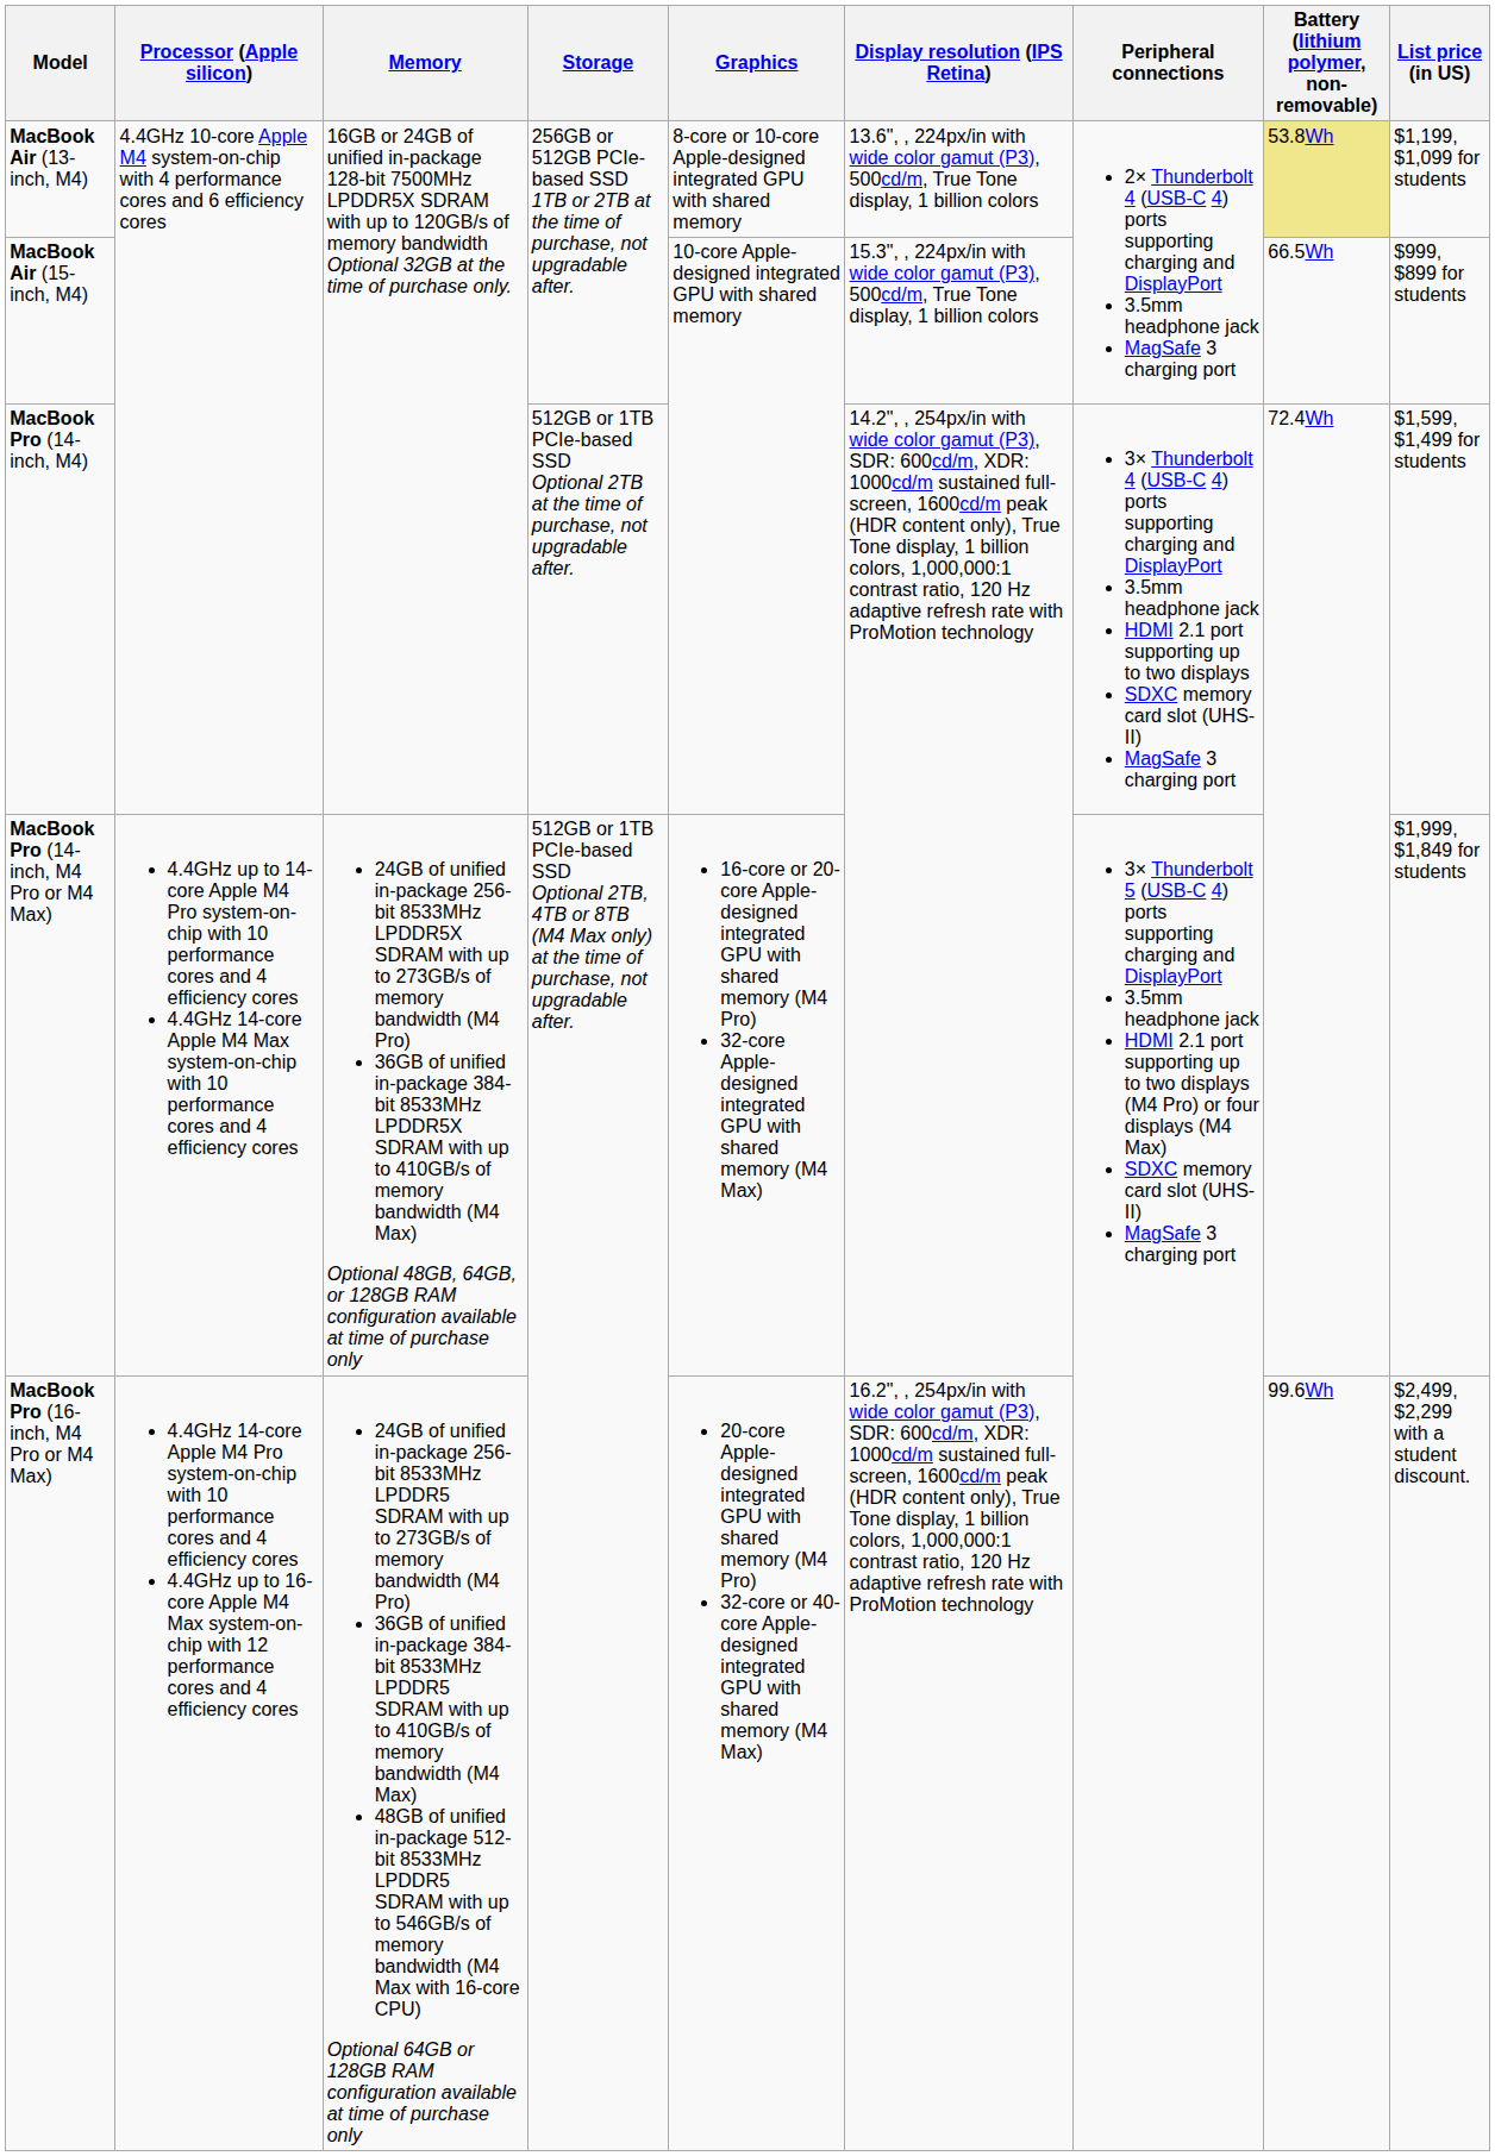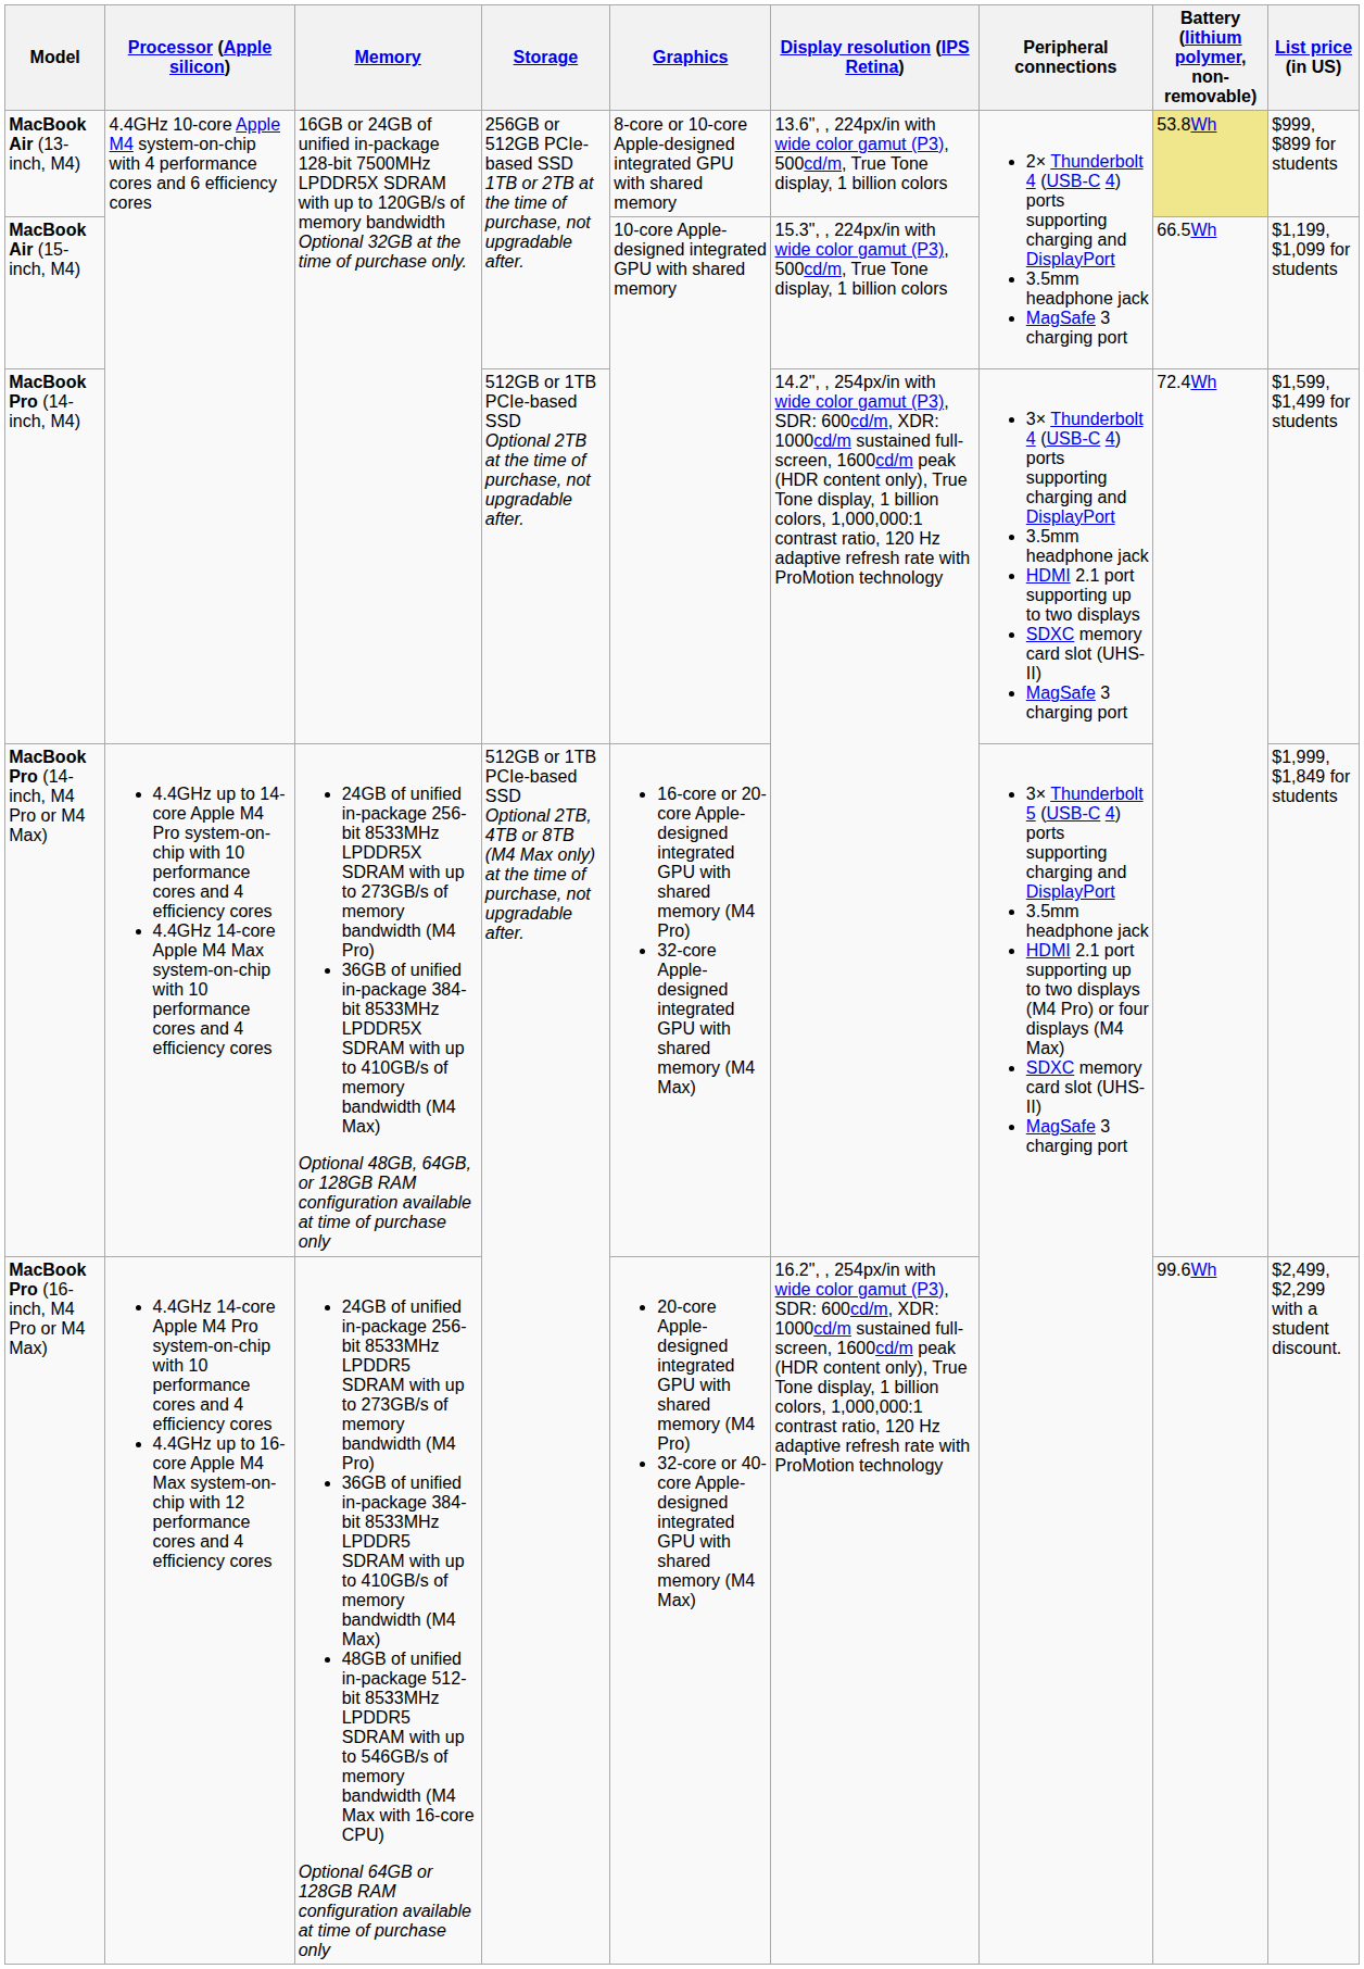MacBook Air (13-inch, M4) | List price (in US): $1,199, $1,099 for students -> $999, $899 for students
MacBook Air (15-inch, M4) | List price (in US): $999, $899 for students -> $1,199, $1,099 for students
